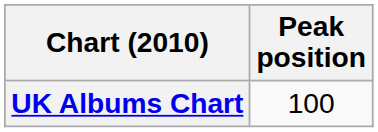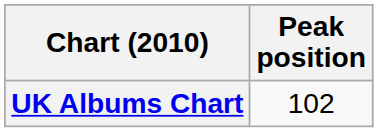UK Albums Chart | Peak position: 100 -> 102
